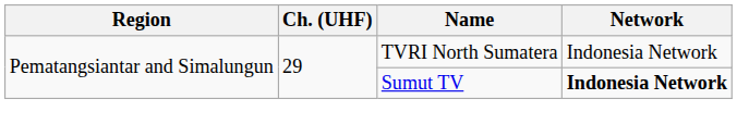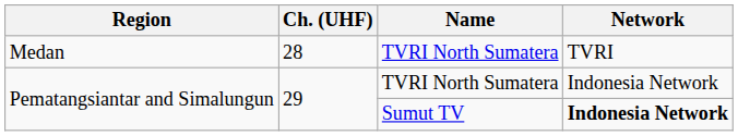+ row: Medan | 28 | TVRI North Sumatera | TVRI
